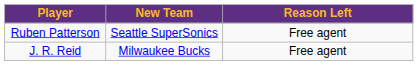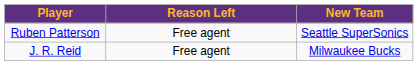columns swapped: Reason Left <-> New Team
